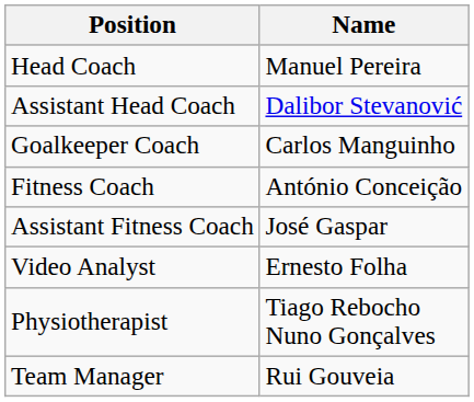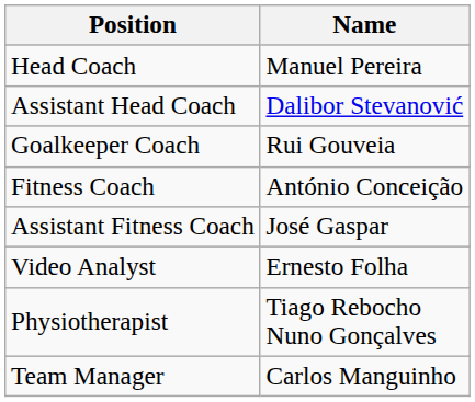Goalkeeper Coach | Name: Carlos Manguinho -> Rui Gouveia
Team Manager | Name: Rui Gouveia -> Carlos Manguinho
